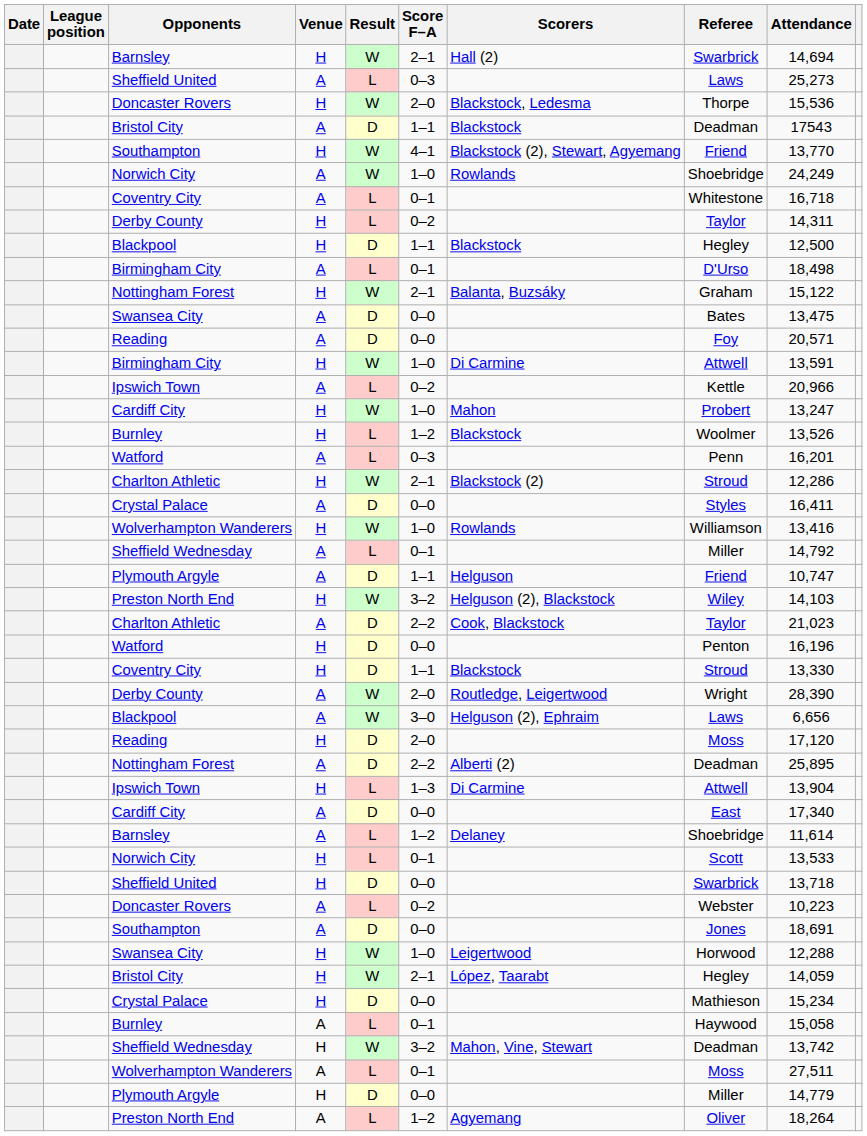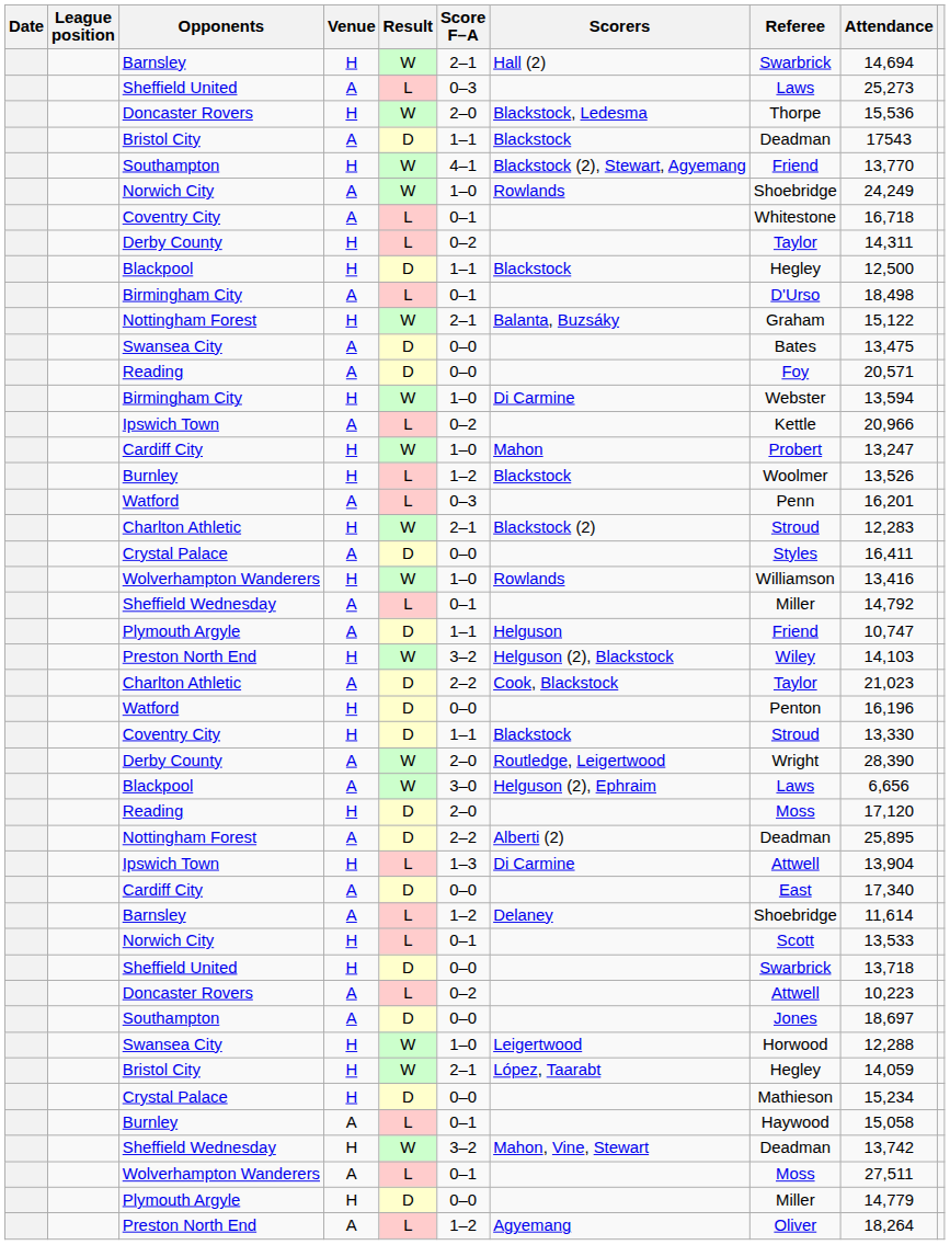Birmingham City / H | Referee: Attwell -> Webster
Birmingham City / H | Attendance: 13,591 -> 13,594
Charlton Athletic / H | Attendance: 12,286 -> 12,283
Doncaster Rovers / A | Referee: Webster -> Attwell
Southampton / A | Attendance: 18,691 -> 18,697
